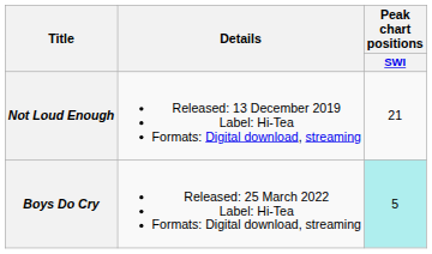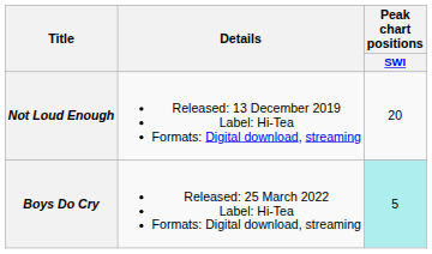Not Loud Enough | Peak chart positions / SWI: 21 -> 20
